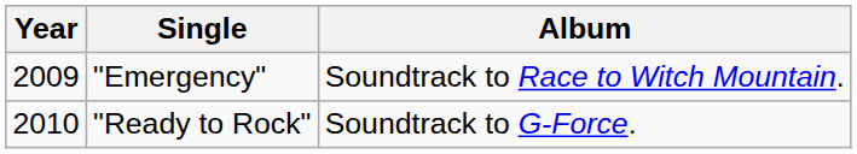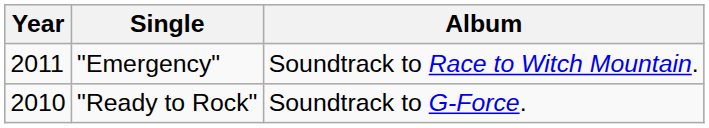"Emergency" | Year: 2009 -> 2011
